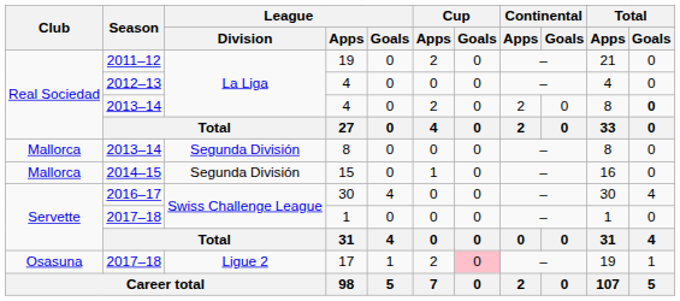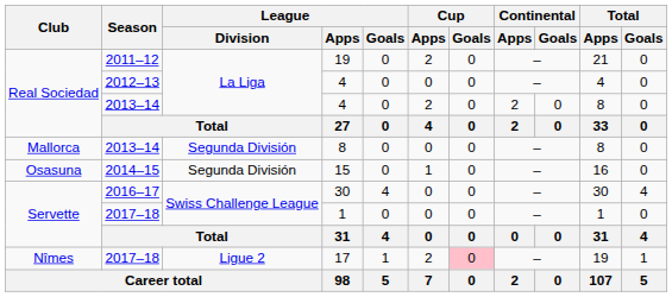2013–14 / 4 | Total / Goals: bold -> normal
15 | Club: Mallorca -> Osasuna
17 | Club: Osasuna -> Nîmes
